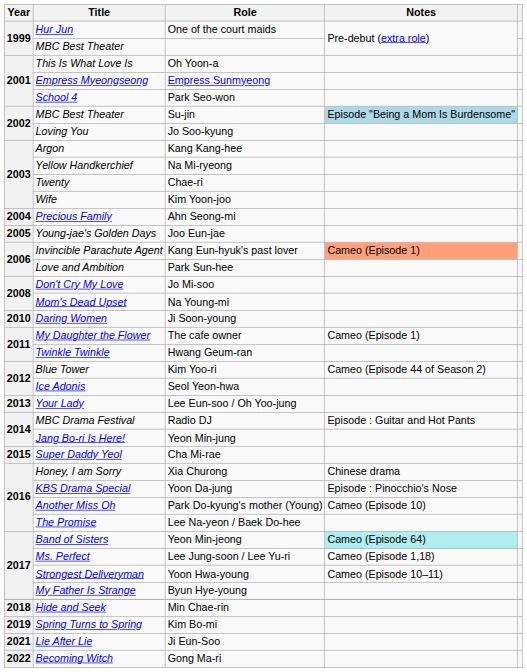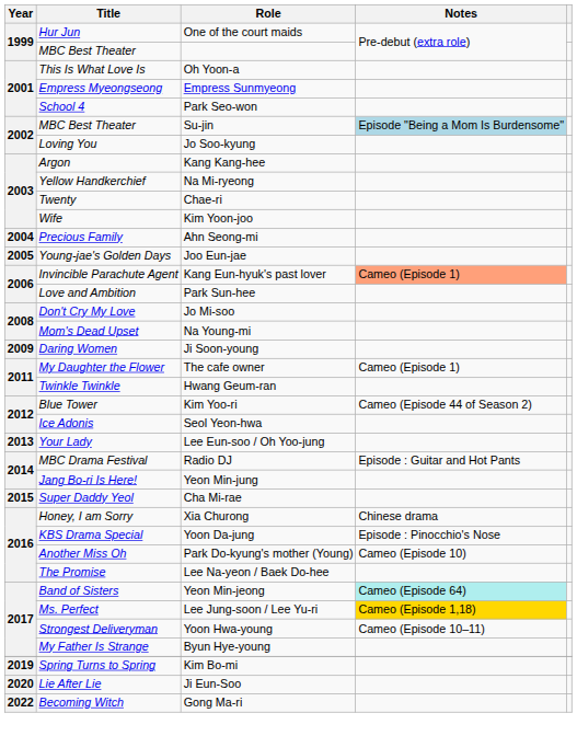Ji Soon-young | Year: 2010 -> 2009
Lee Jung-soon / Lee Yu-ri | Notes: no background -> gold background
- row: 2018 | Hide and Seek | Min Chae-rin
Ji Eun-Soo | Year: 2021 -> 2020
